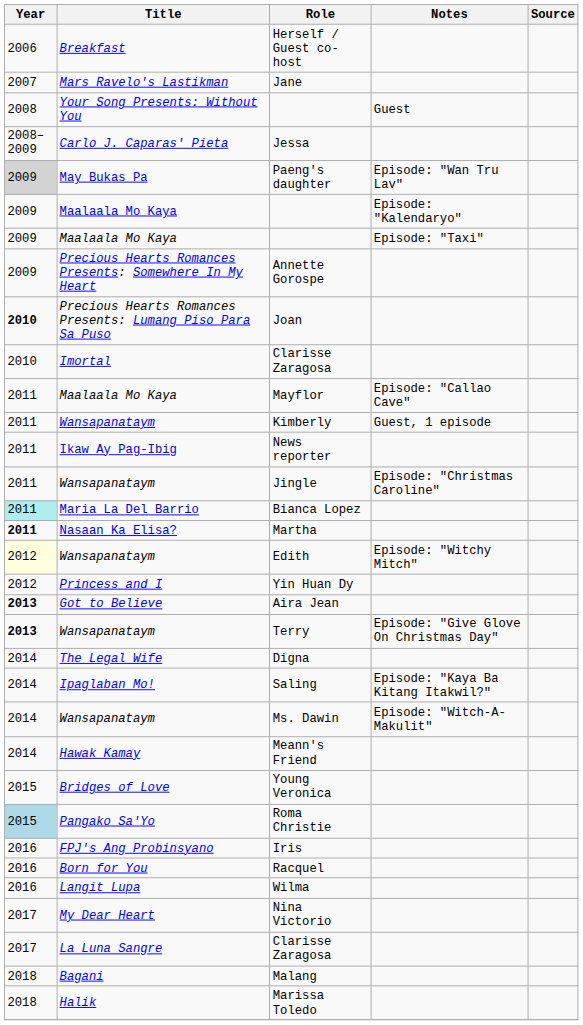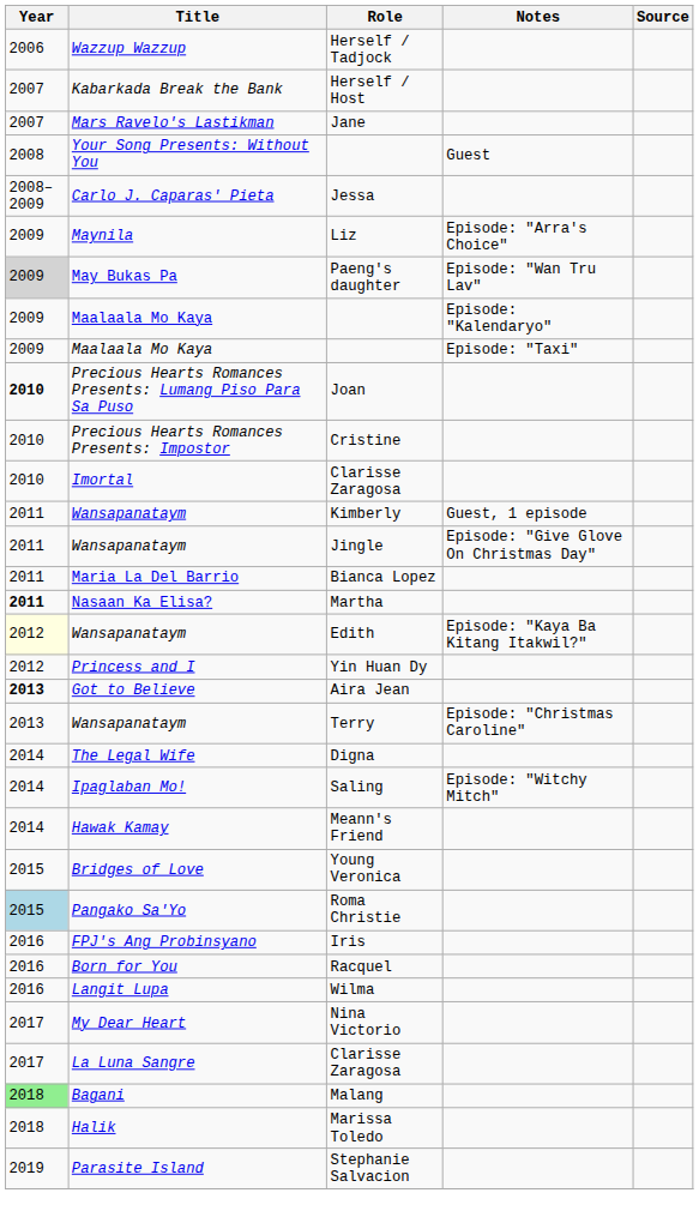+ row: 2006 | Wazzup Wazzup | Herself / Tadjock
- row: 2006 | Breakfast | Herself / Guest co-host
+ row: 2007 | Kabarkada Break the Bank | Herself / Host
+ row: 2009 | Maynila | Liz | Episode: "Arra's Choice"
- row: 2009 | Precious Hearts Romances Presents: Somewhere In My Heart | Annette Gorospe
+ row: 2010 | Precious Hearts Romances Presents: Impostor | Cristine
- row: 2011 | Maalaala Mo Kaya | Mayflor | Episode: "Callao Cave"
- row: 2011 | Ikaw Ay Pag-Ibig | News reporter
Jingle | Notes: Episode: "Christmas Caroline" -> Episode: "Give Glove On Christmas Day"
Bianca Lopez | Year: paleturquoise background -> no background
Edith | Notes: Episode: "Witchy Mitch" -> Episode: "Kaya Ba Kitang Itakwil?"
Terry | Year: bold -> normal
Terry | Notes: Episode: "Give Glove On Christmas Day" -> Episode: "Christmas Caroline"
Saling | Notes: Episode: "Kaya Ba Kitang Itakwil?" -> Episode: "Witchy Mitch"
- row: 2014 | Wansapanataym | Ms. Dawin | Episode: "Witch-A-Makulit"
Malang | Year: no background -> lightgreen background
+ row: 2019 | Parasite Island | Stephanie Salvacion
